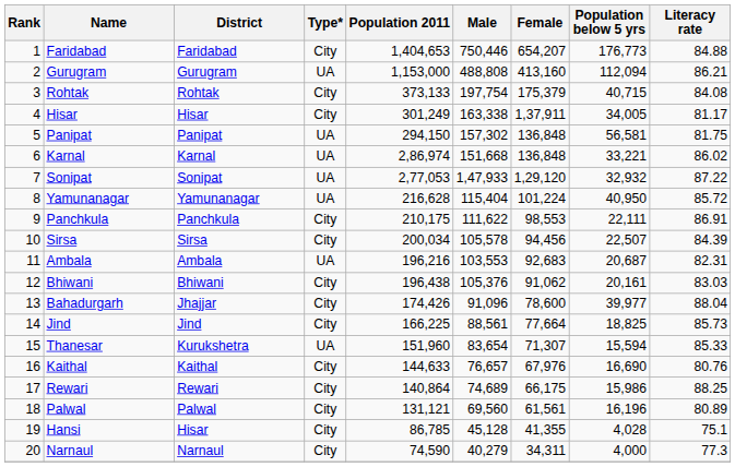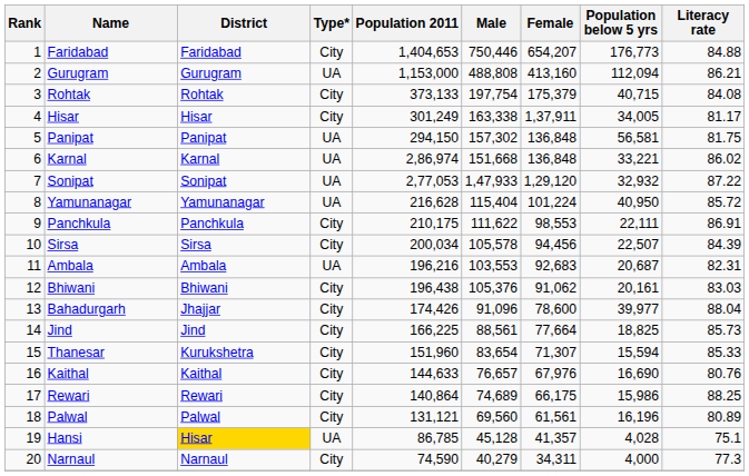Thanesar | Type*: UA -> City
Hansi | District: no background -> gold background
Hansi | Type*: City -> UA
Hansi | Female: 41,355 -> 41,357
